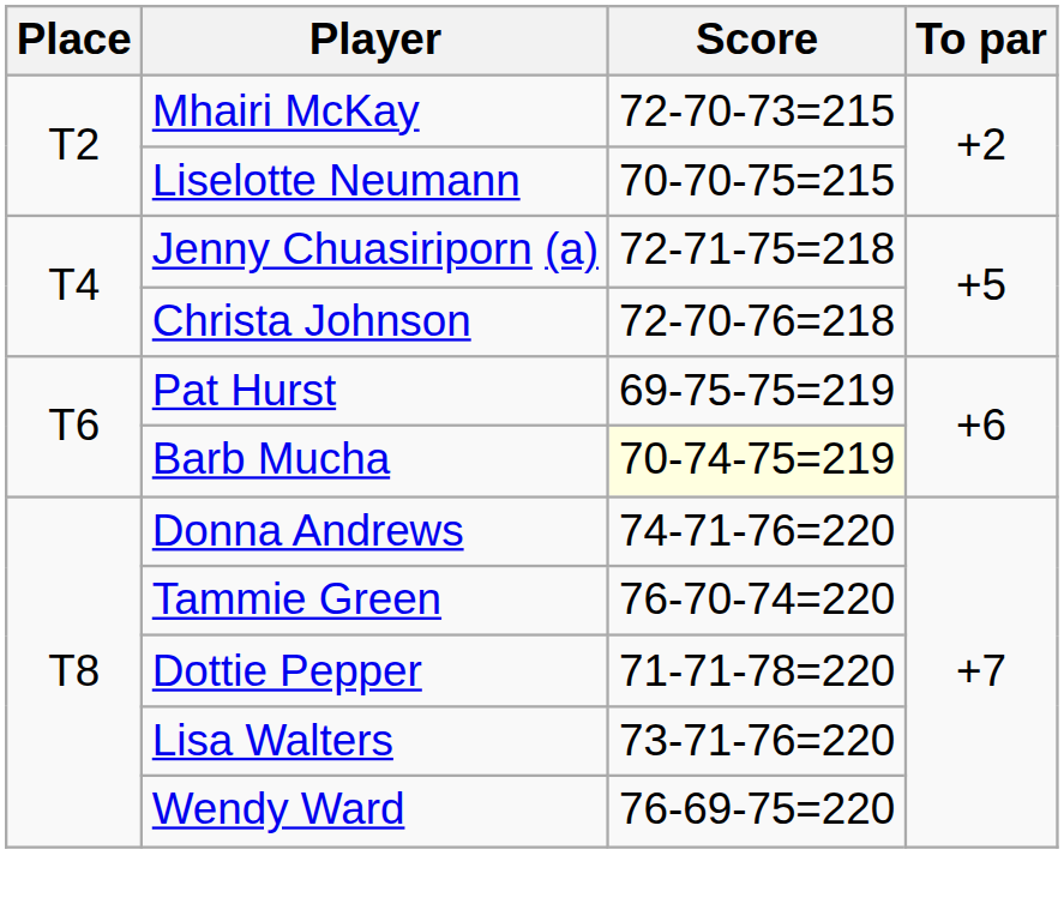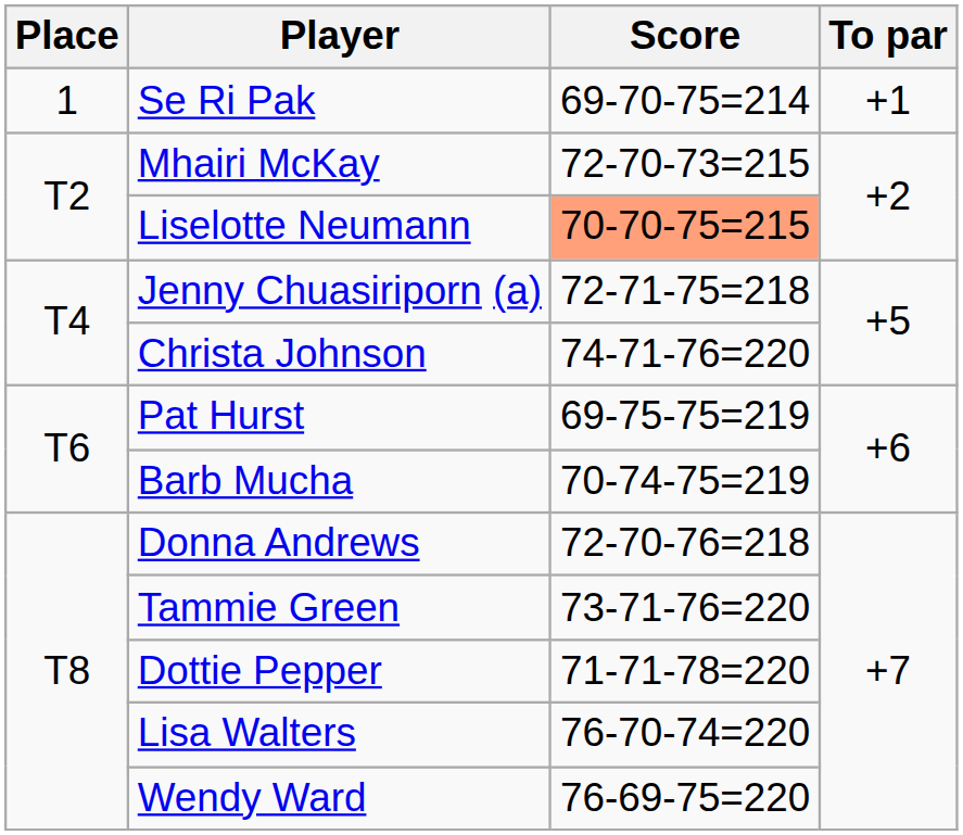+ row: 1 | Se Ri Pak | 69-70-75=214 | +1
Liselotte Neumann | Score: no background -> lightsalmon background
Christa Johnson | Score: 72-70-76=218 -> 74-71-76=220
Barb Mucha | Score: lightyellow background -> no background
Donna Andrews | Score: 74-71-76=220 -> 72-70-76=218
Tammie Green | Score: 76-70-74=220 -> 73-71-76=220
Lisa Walters | Score: 73-71-76=220 -> 76-70-74=220
